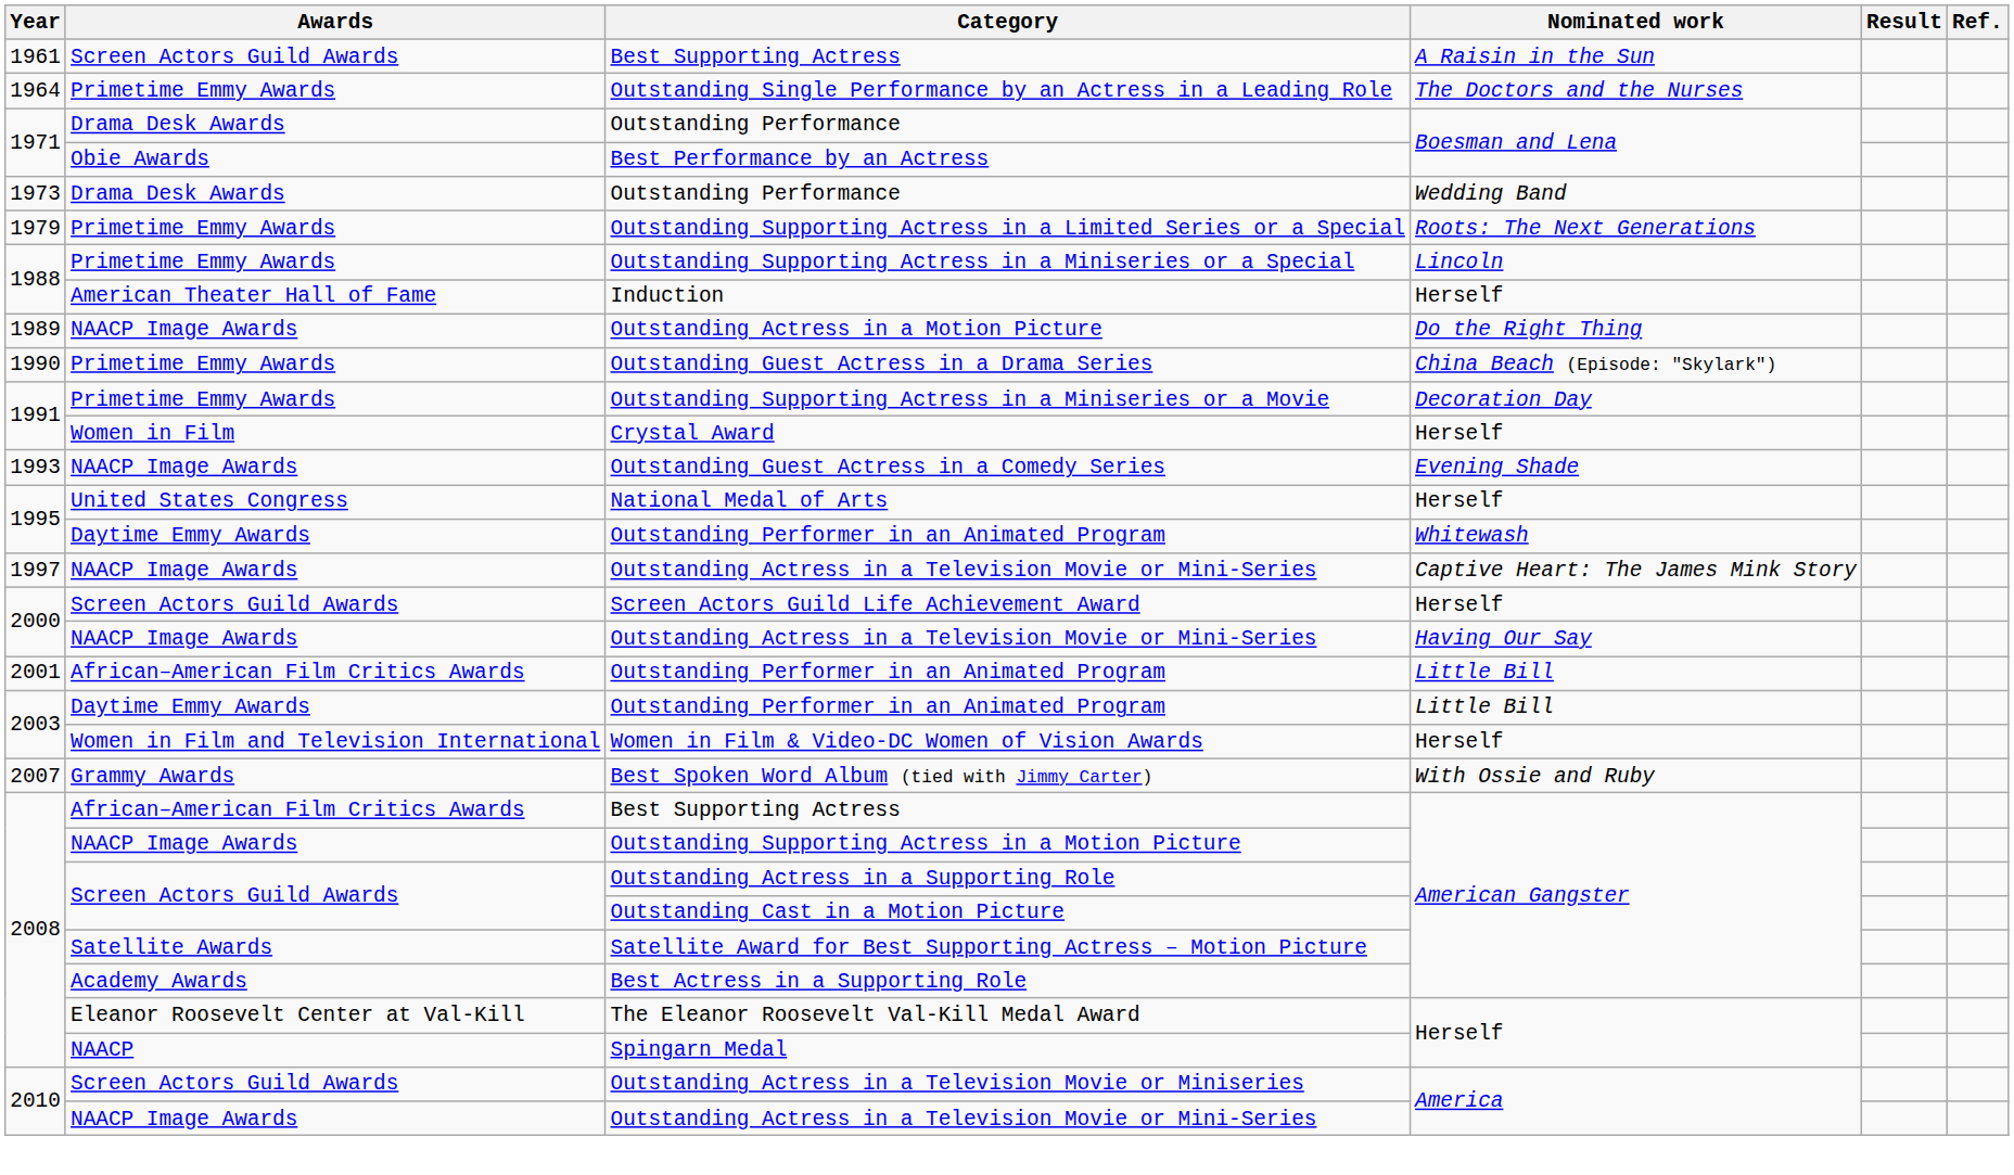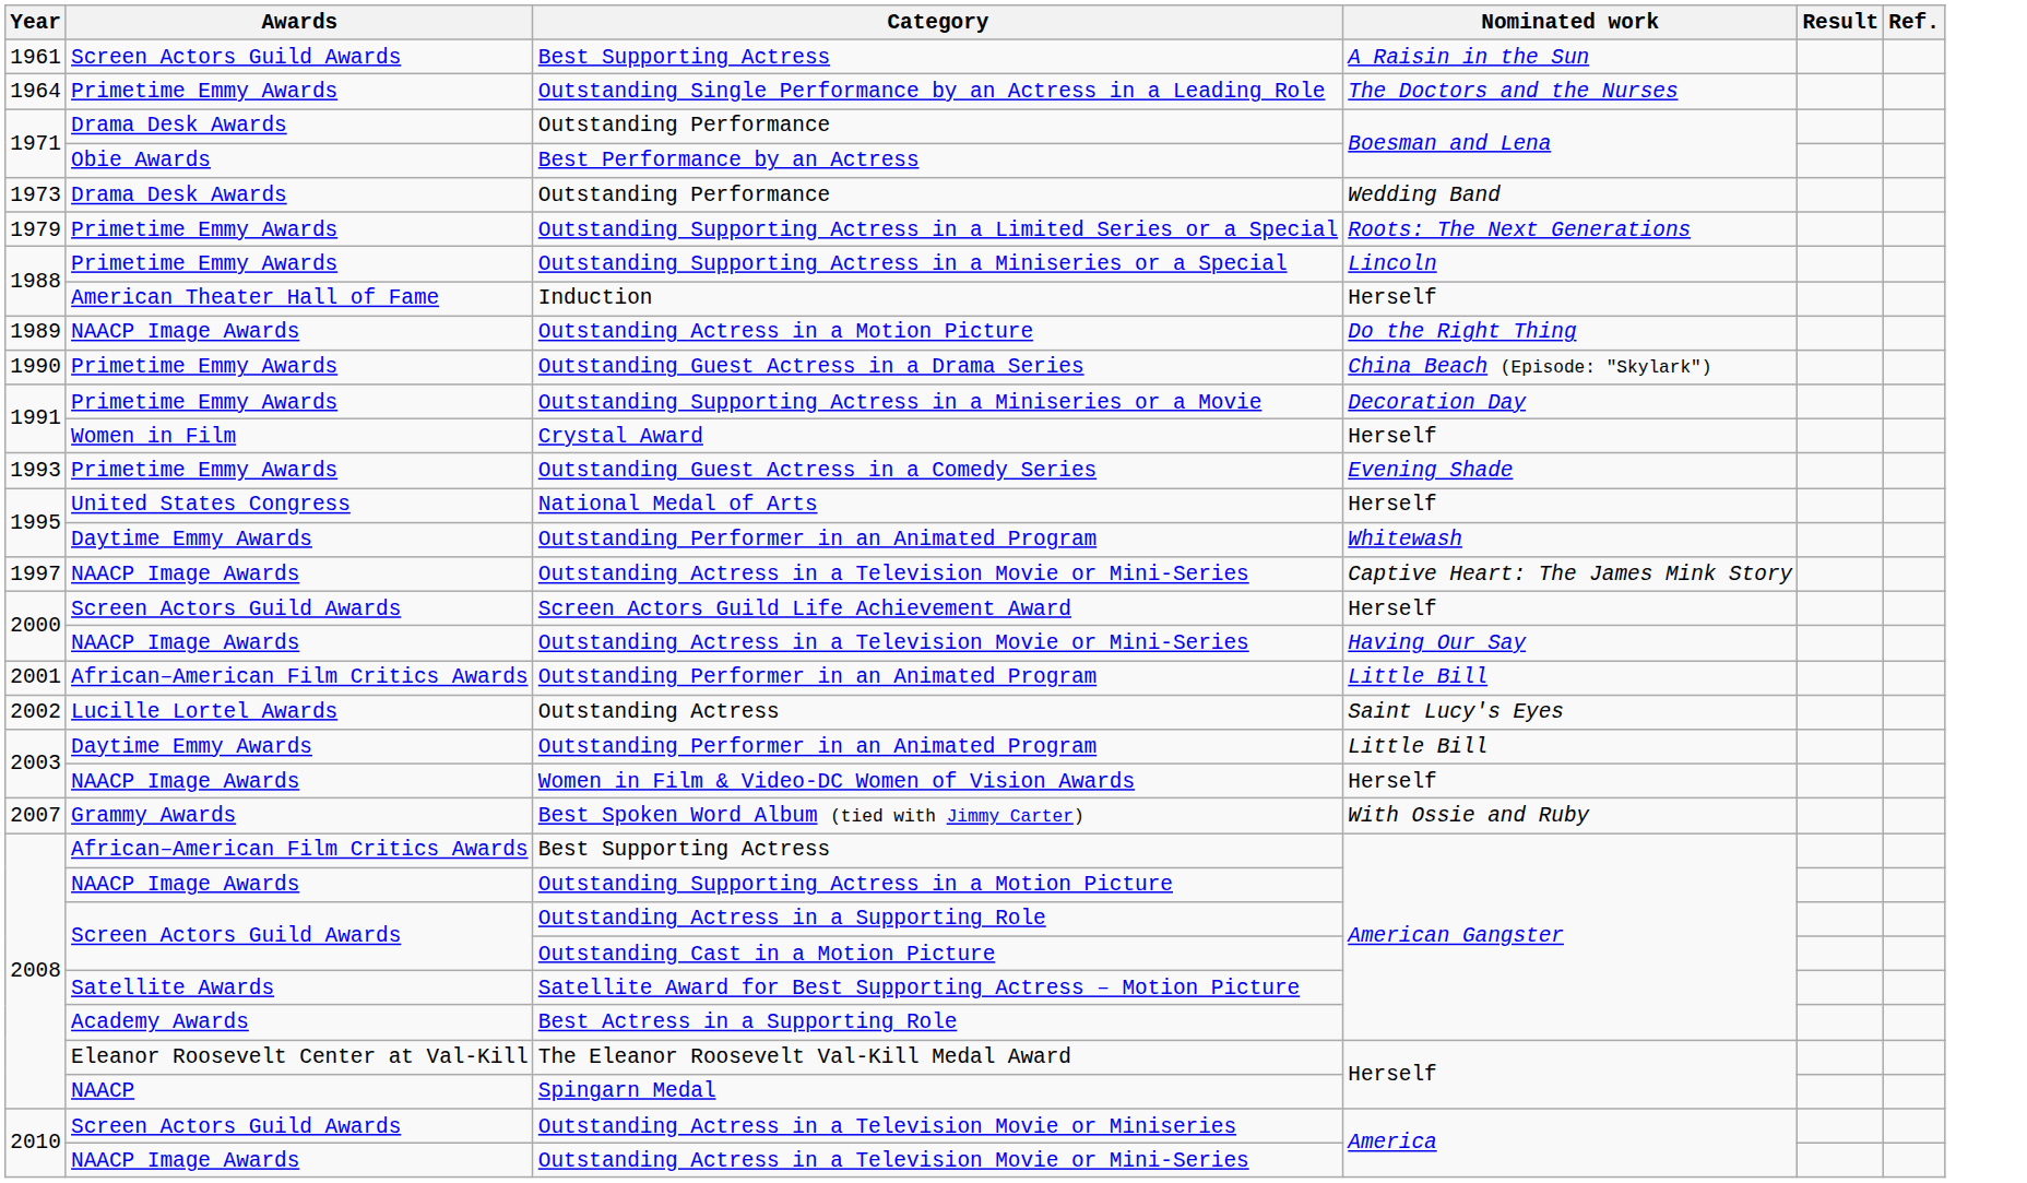Outstanding Guest Actress in a Comedy Series | Awards: NAACP Image Awards -> Primetime Emmy Awards
+ row: 2002 | Lucille Lortel Awards | Outstanding Actress | Saint Lucy's Eyes
Women in Film & Video-DC Women of Vision Awards | Awards: Women in Film and Television International -> NAACP Image Awards
